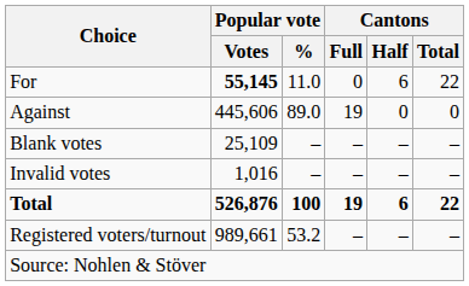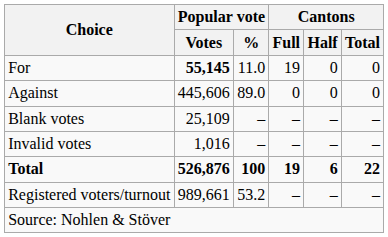For | Cantons / Full: 0 -> 19
For | Cantons / Half: 6 -> 0
For | Cantons / Total: 22 -> 0
Against | Cantons / Full: 19 -> 0
